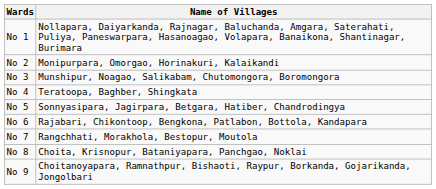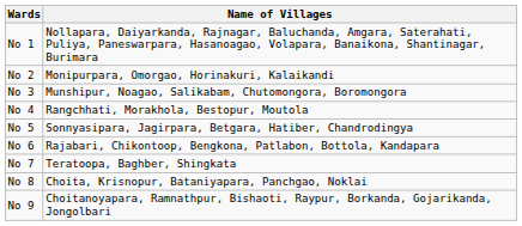No 4 | Name of Villages: Teratoopa, Baghber, Shingkata -> Rangchhati, Morakhola, Bestopur, Moutola
No 7 | Name of Villages: Rangchhati, Morakhola, Bestopur, Moutola -> Teratoopa, Baghber, Shingkata
